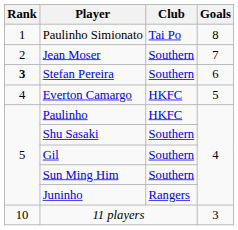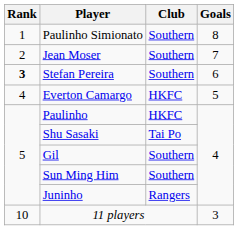Paulinho Simionato | Club: Tai Po -> Southern
Shu Sasaki | Club: Southern -> Tai Po
